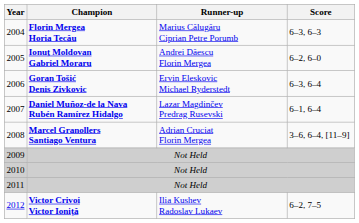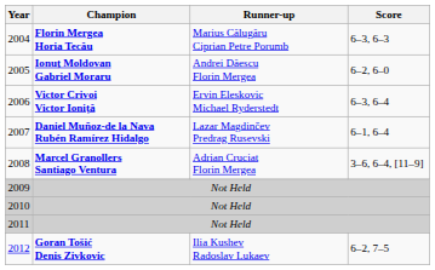2006 | Champion: Goran Tošić Denis Zivkovic -> Victor Crivoi Victor Ioniță
2012 | Champion: Victor Crivoi Victor Ioniță -> Goran Tošić Denis Zivkovic
